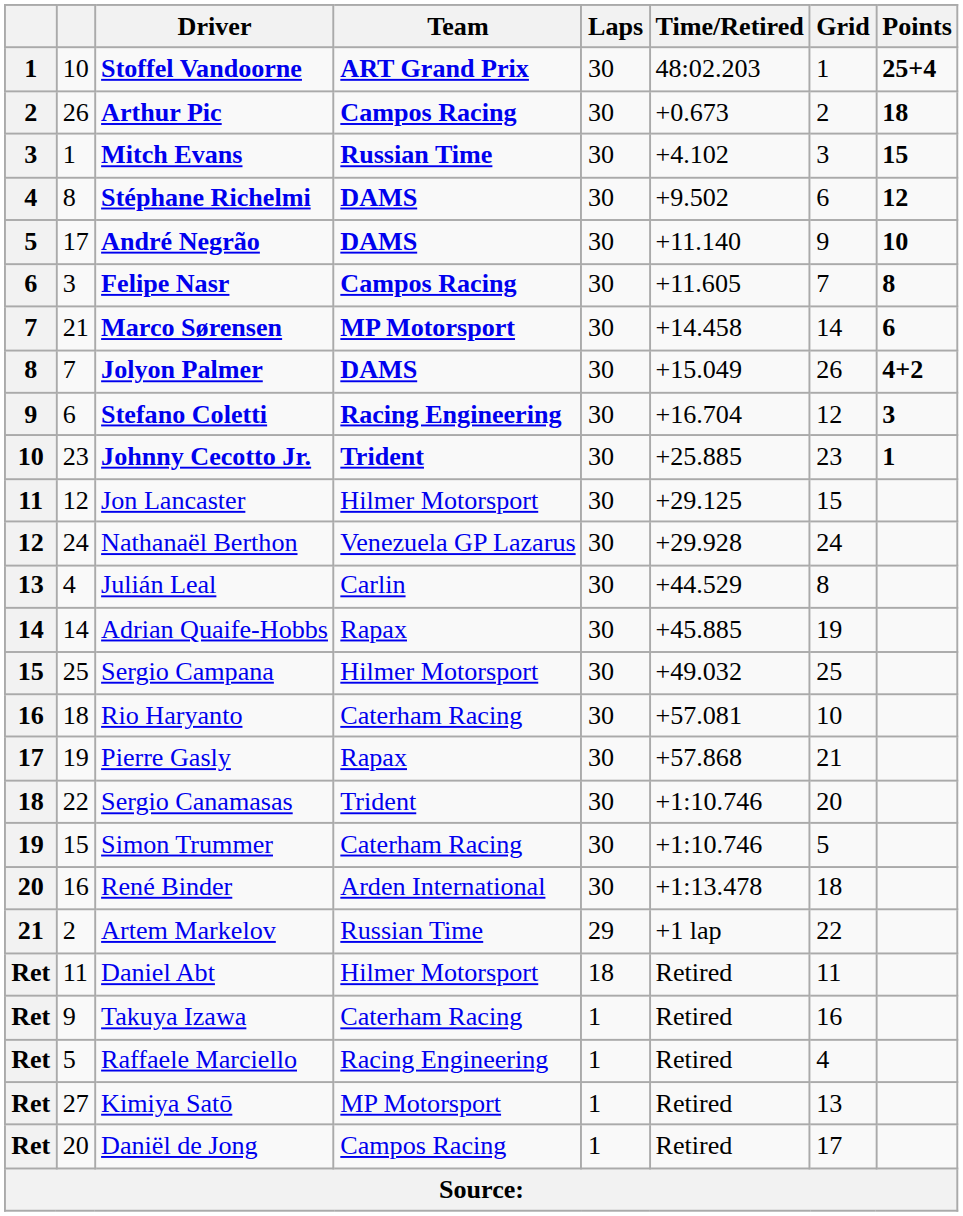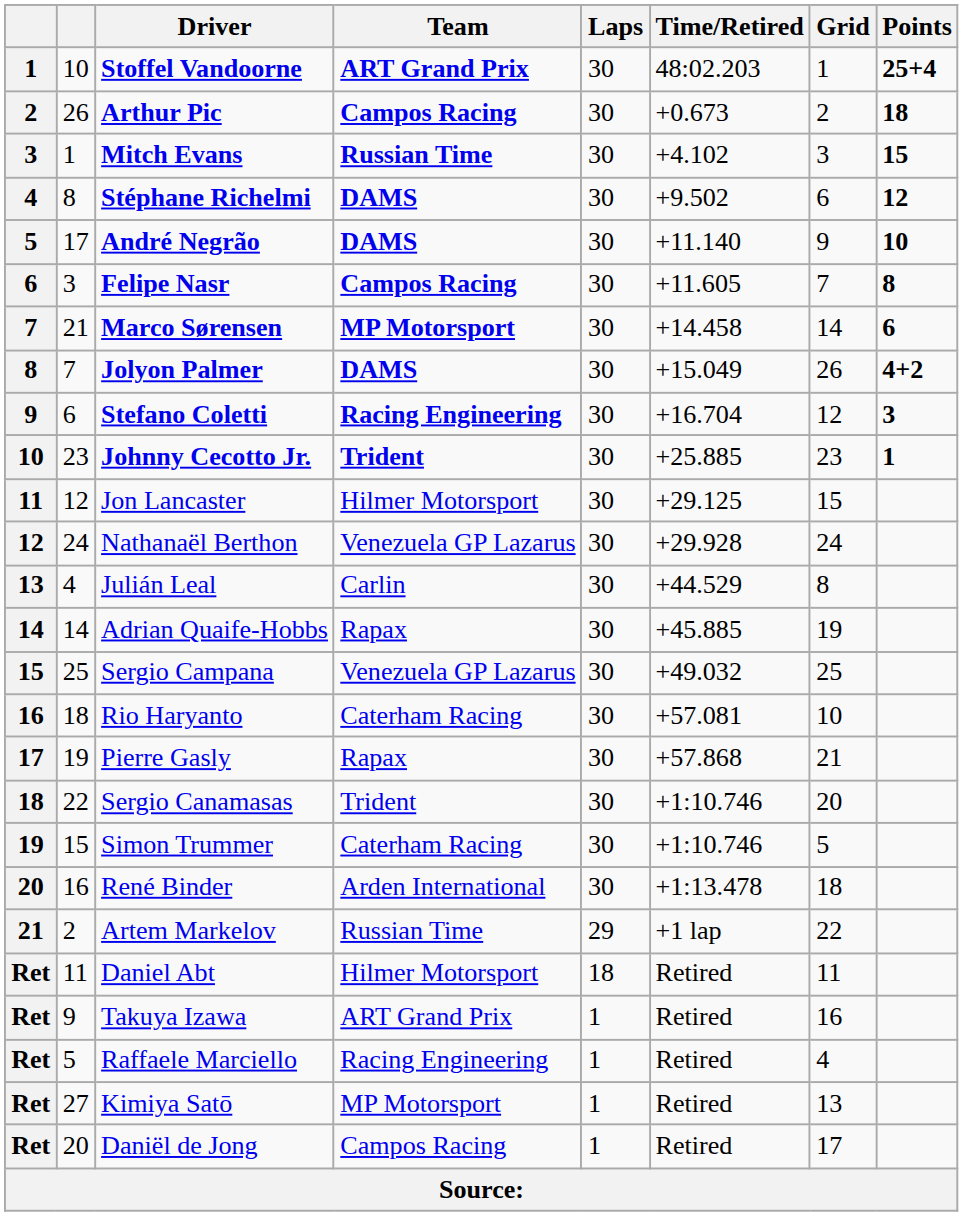Sergio Campana | Team: Hilmer Motorsport -> Venezuela GP Lazarus
Takuya Izawa | Team: Caterham Racing -> ART Grand Prix
